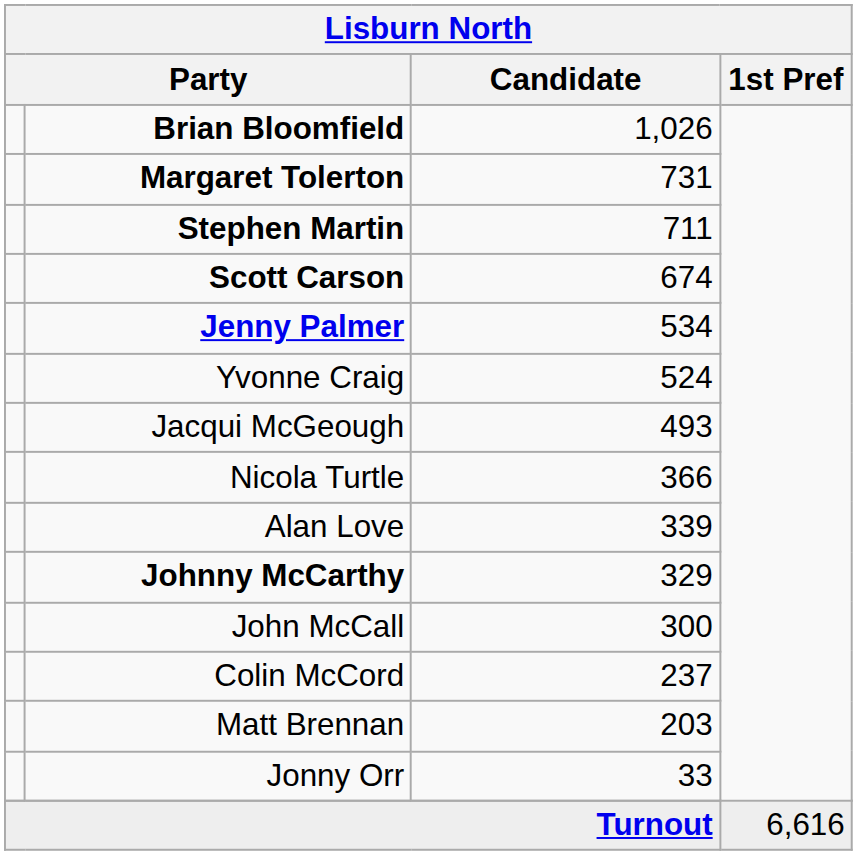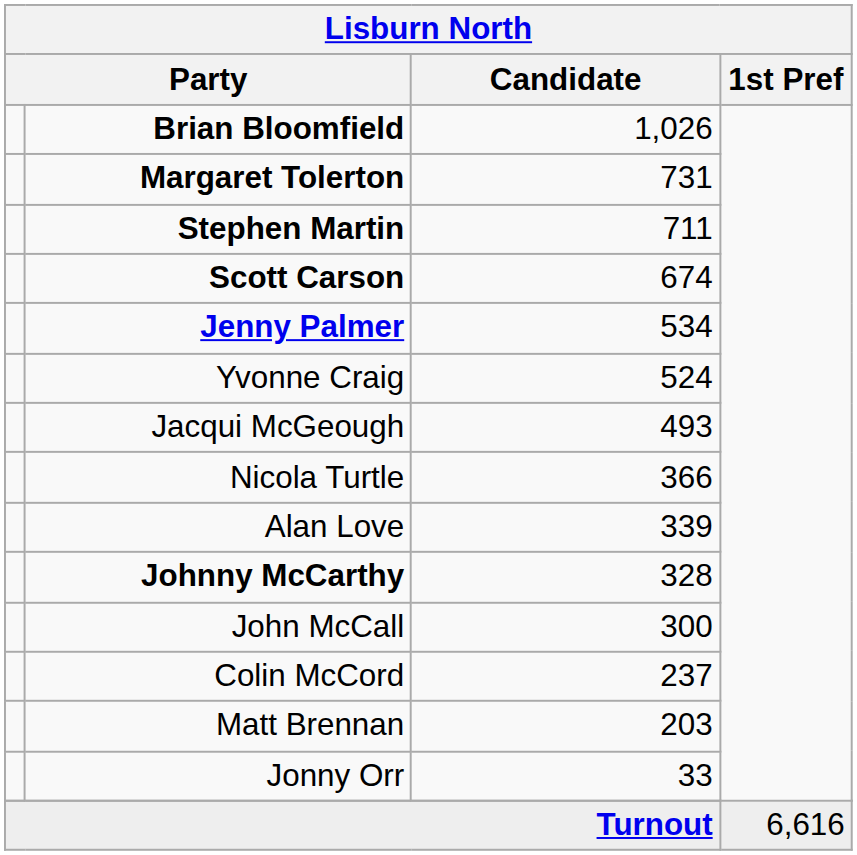Johnny McCarthy | Candidate: 329 -> 328
